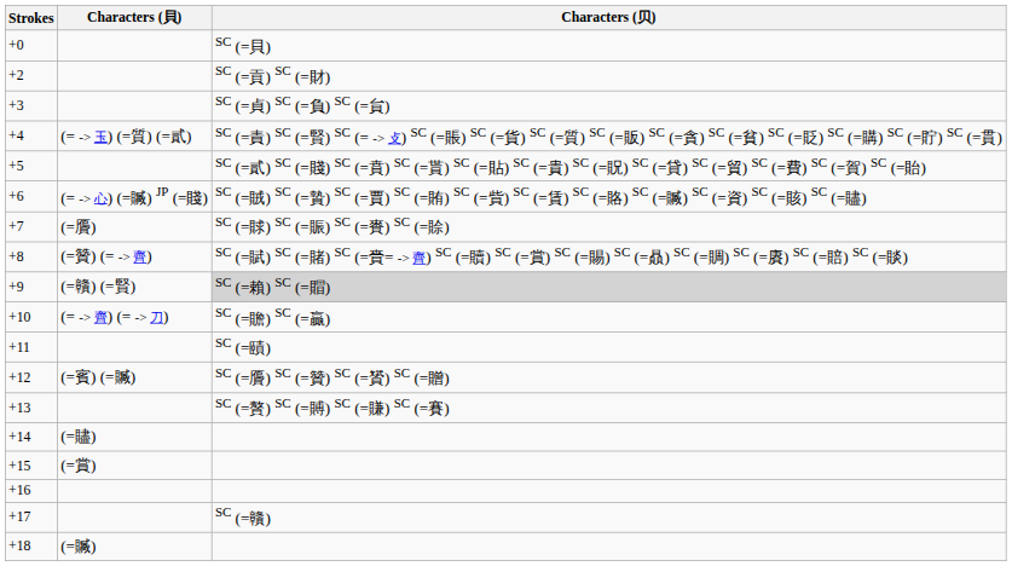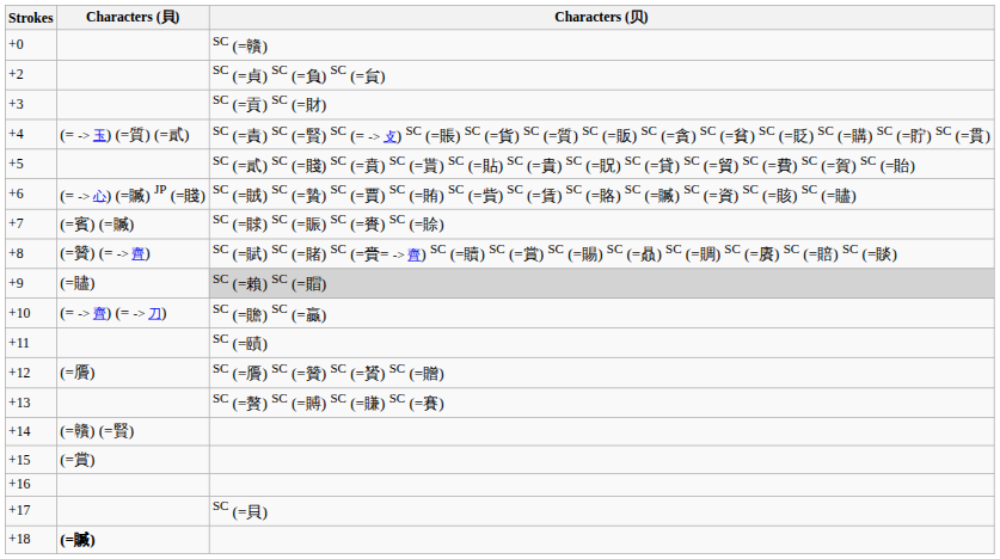+0 | Characters (贝): SC (=貝) -> SC (=贛)
+2 | Characters (贝): SC (=貢) SC (=財) -> SC (=貞) SC (=負) SC (=貟)
+3 | Characters (贝): SC (=貞) SC (=負) SC (=貟) -> SC (=貢) SC (=財)
+7 | Characters (貝): (=贗) -> (=賓) (=贓)
+9 | Characters (貝): (=贛) (=賢) -> (=贐)
+12 | Characters (貝): (=賓) (=贓) -> (=贗)
+14 | Characters (貝): (=贐) -> (=贛) (=賢)
+17 | Characters (贝): SC (=贛) -> SC (=貝)
+18 | Characters (貝): normal -> bold
